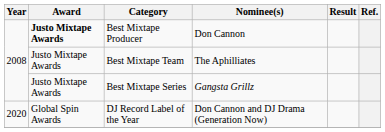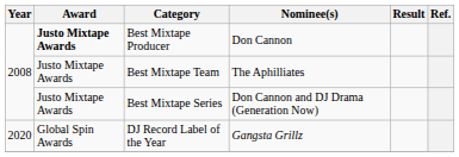Best Mixtape Series | Nominee(s): Gangsta Grillz -> Don Cannon and DJ Drama (Generation Now)
DJ Record Label of the Year | Nominee(s): Don Cannon and DJ Drama (Generation Now) -> Gangsta Grillz
